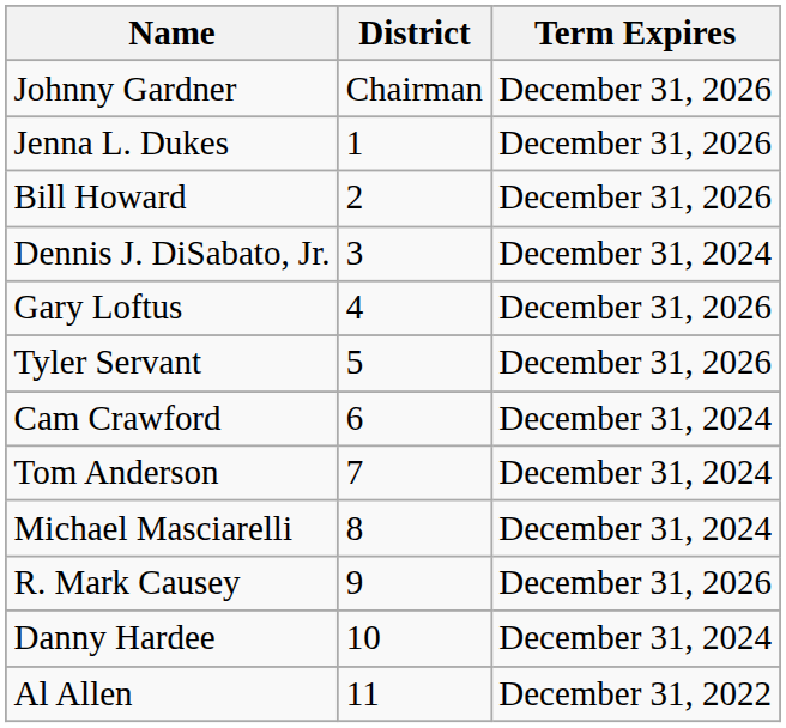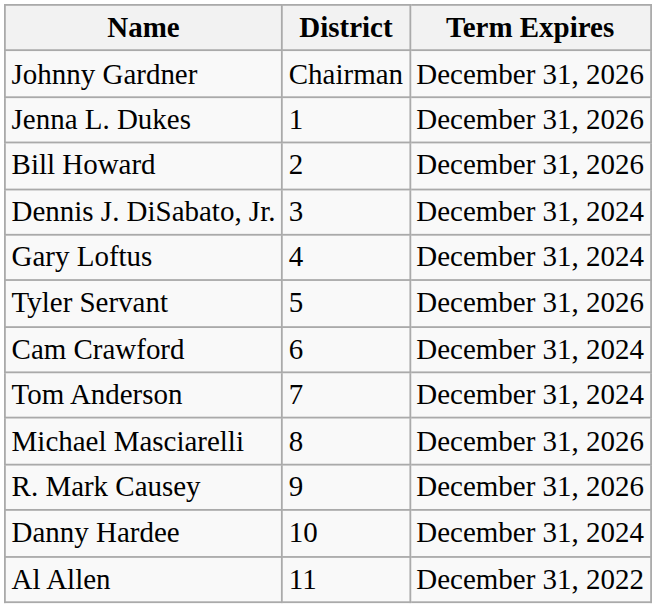Gary Loftus | Term Expires: December 31, 2026 -> December 31, 2024
Michael Masciarelli | Term Expires: December 31, 2024 -> December 31, 2026
